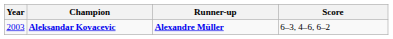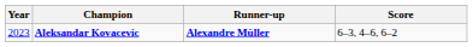Aleksandar Kovacevic | Year: 2003 -> 2023
